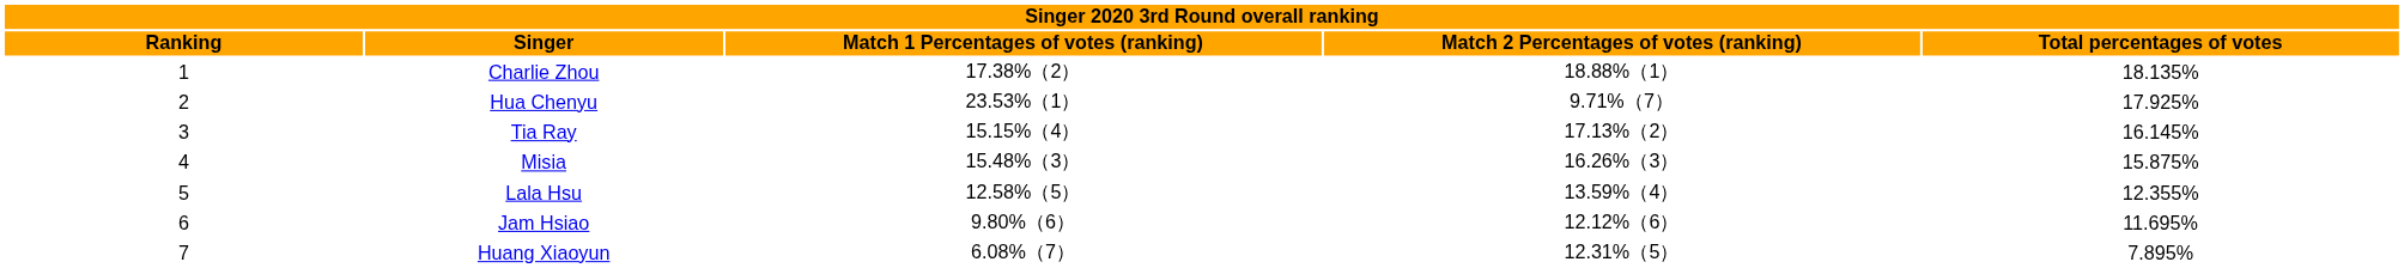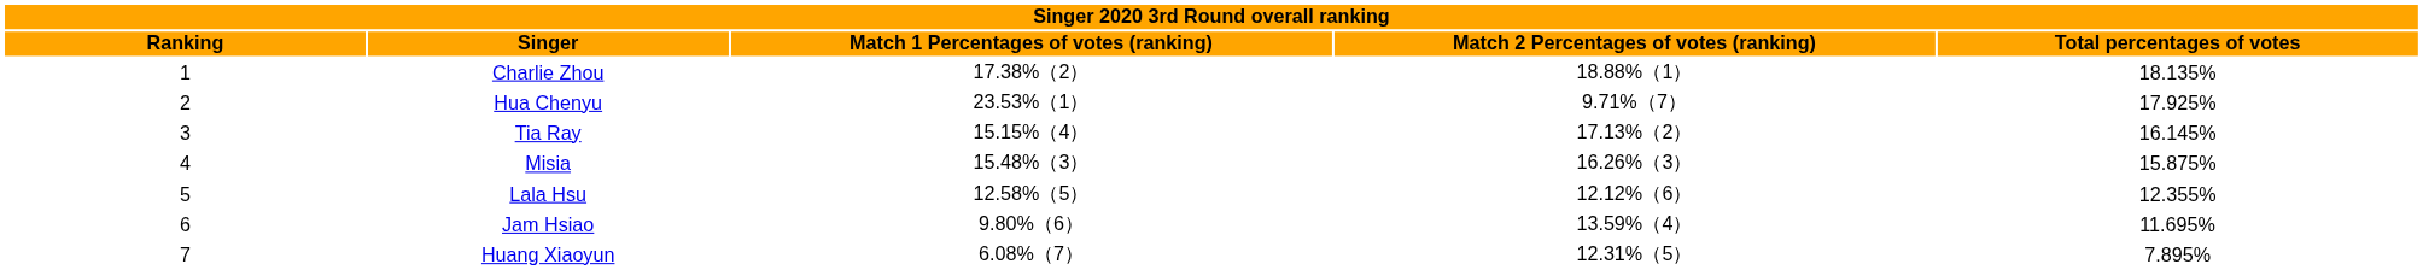Lala Hsu | column 4: 13.59%（4） -> 12.12%（6）
Jam Hsiao | column 4: 12.12%（6） -> 13.59%（4）
